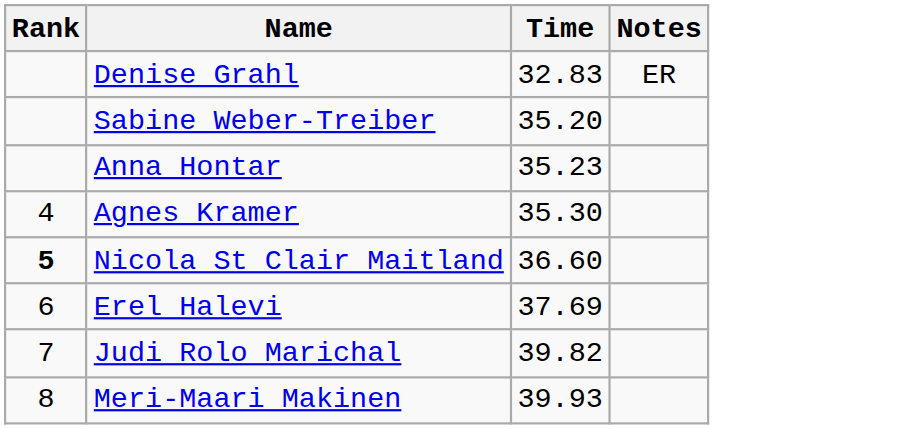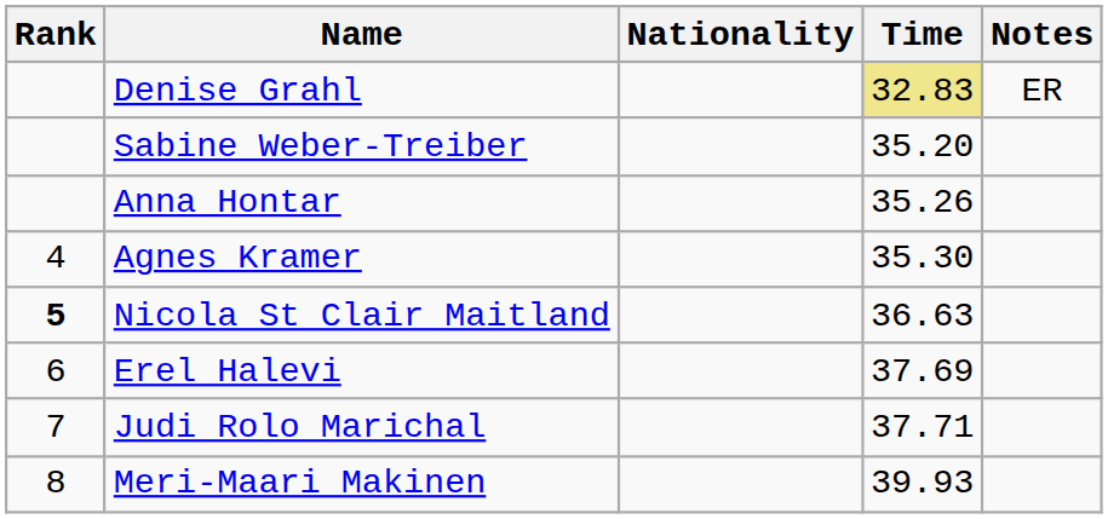+ column: Nationality
Denise Grahl | Time: no background -> khaki background
Anna Hontar | Time: 35.23 -> 35.26
Nicola St Clair Maitland | Time: 36.60 -> 36.63
Judi Rolo Marichal | Time: 39.82 -> 37.71
